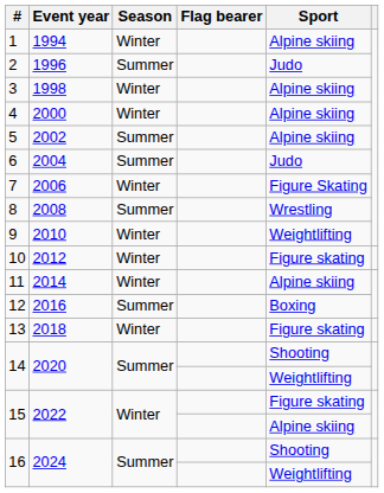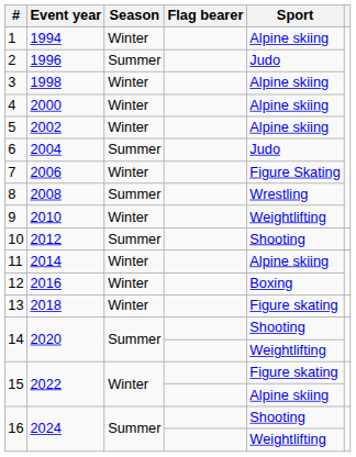5 | Season: Summer -> Winter
10 | Season: Winter -> Summer
10 | Sport: Figure skating -> Shooting
12 | Season: Summer -> Winter
